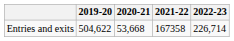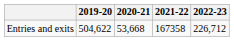Entries and exits | 2022-23: 226,714 -> 226,712
